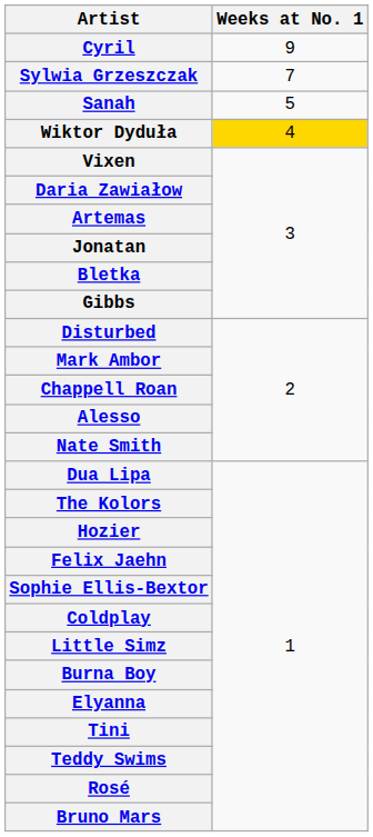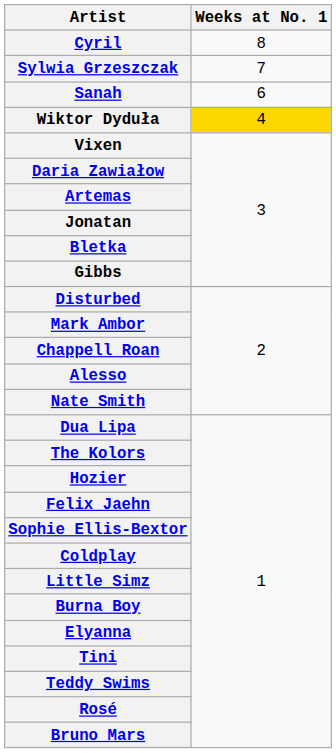Cyril | Weeks at No. 1: 9 -> 8
Sanah | Weeks at No. 1: 5 -> 6
